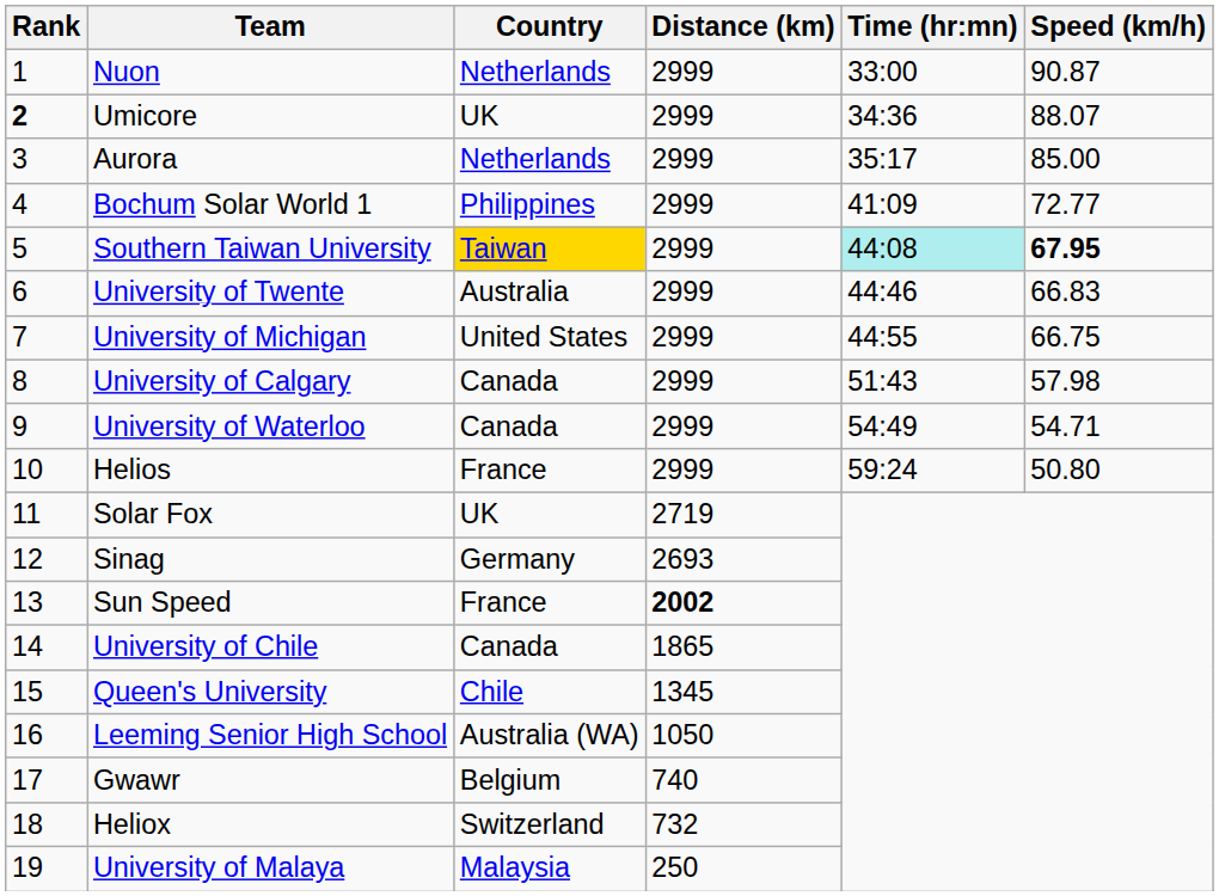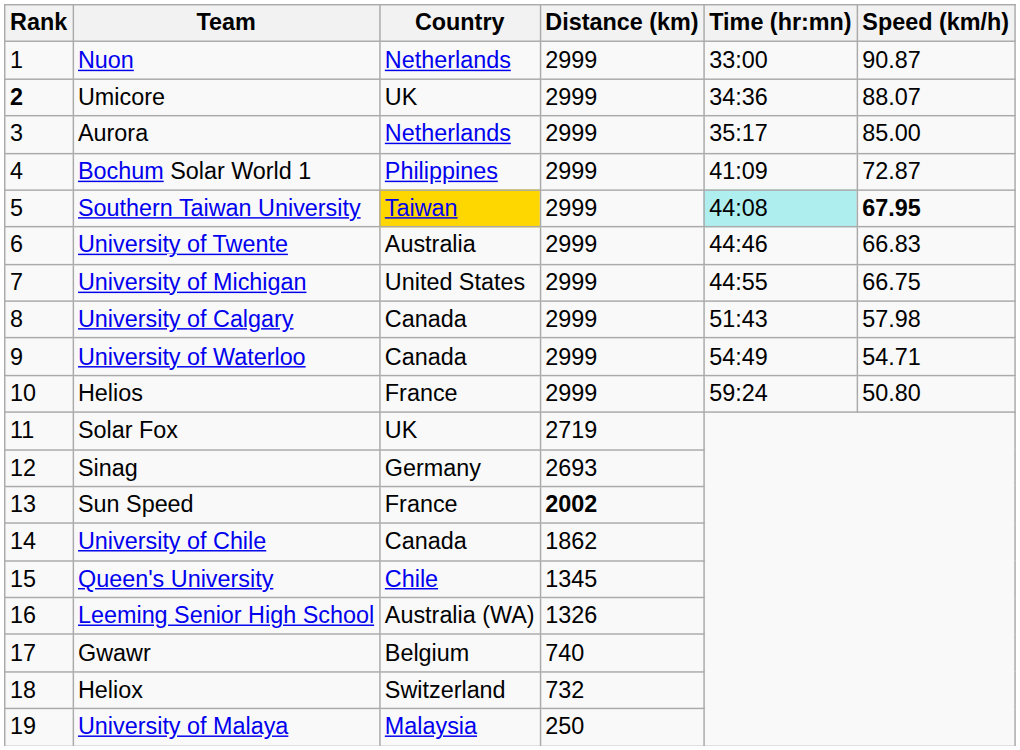Bochum Solar World 1 | Speed (km/h): 72.77 -> 72.87
University of Chile | Distance (km): 1865 -> 1862
Leeming Senior High School | Distance (km): 1050 -> 1326
